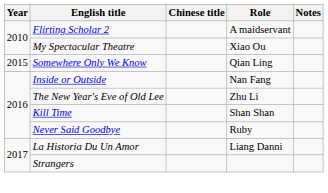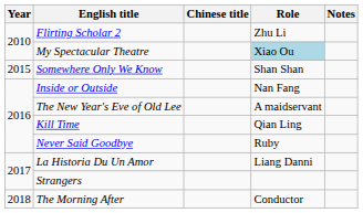Flirting Scholar 2 | Role: A maidservant -> Zhu Li
My Spectacular Theatre | Role: no background -> lightblue background
Somewhere Only We Know | Role: Qian Ling -> Shan Shan
The New Year's Eve of Old Lee | Role: Zhu Li -> A maidservant
Kill Time | Role: Shan Shan -> Qian Ling
+ row: 2018 | The Morning After | Conductor
